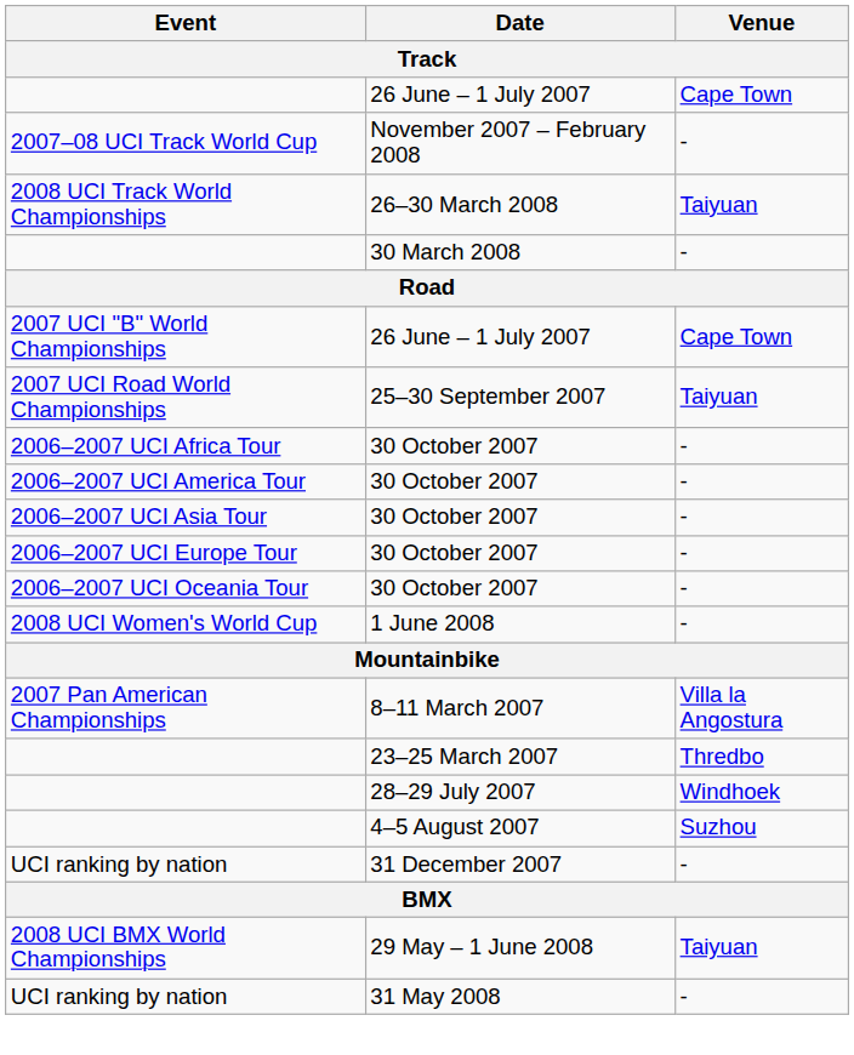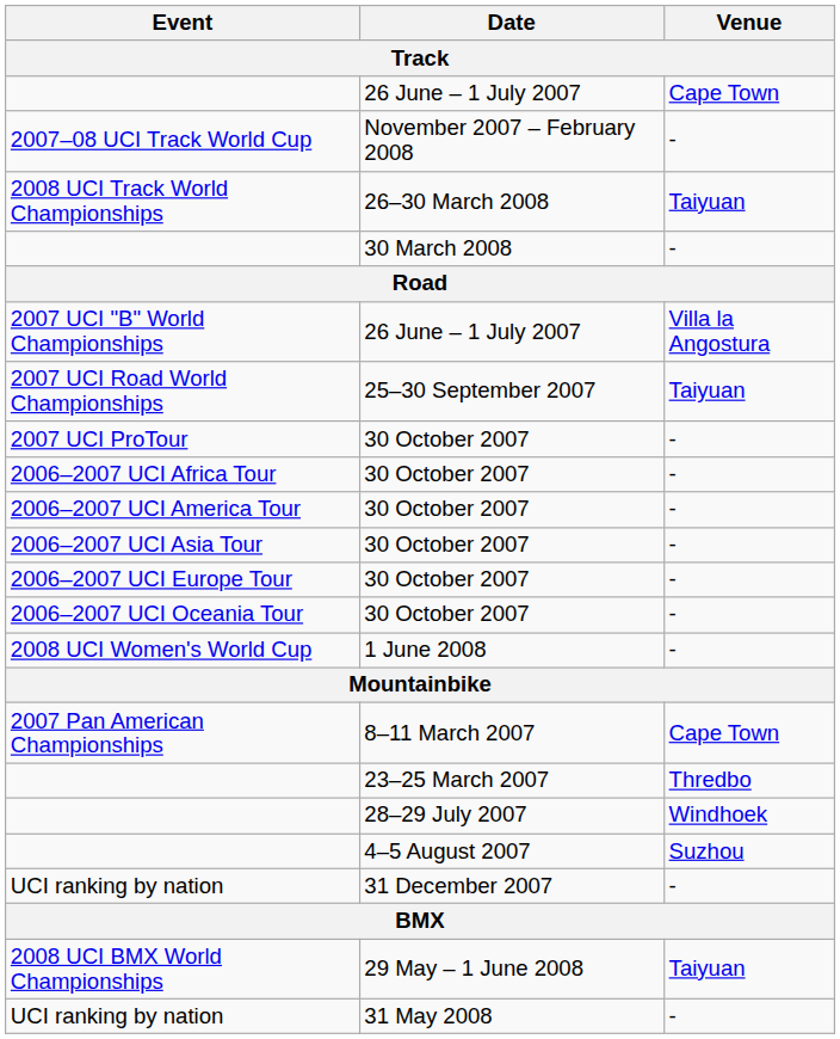2007 UCI "B" World Championships | Venue: Cape Town -> Villa la Angostura
+ row: 2007 UCI ProTour | 30 October 2007 | -
2007 Pan American Championships | Venue: Villa la Angostura -> Cape Town
